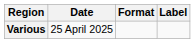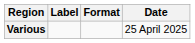columns swapped: Date <-> Label
